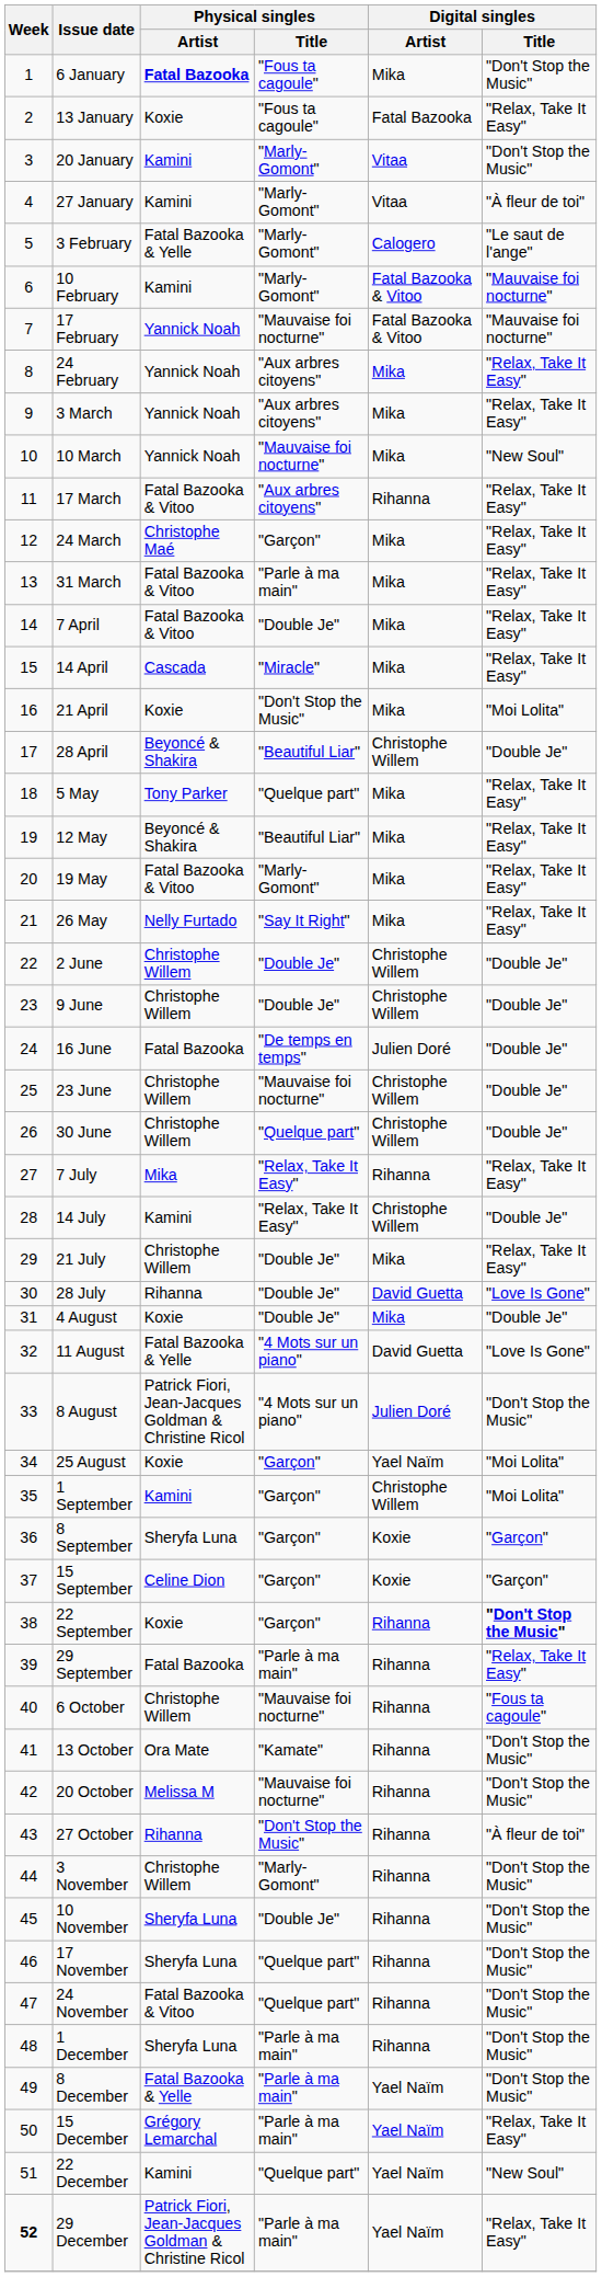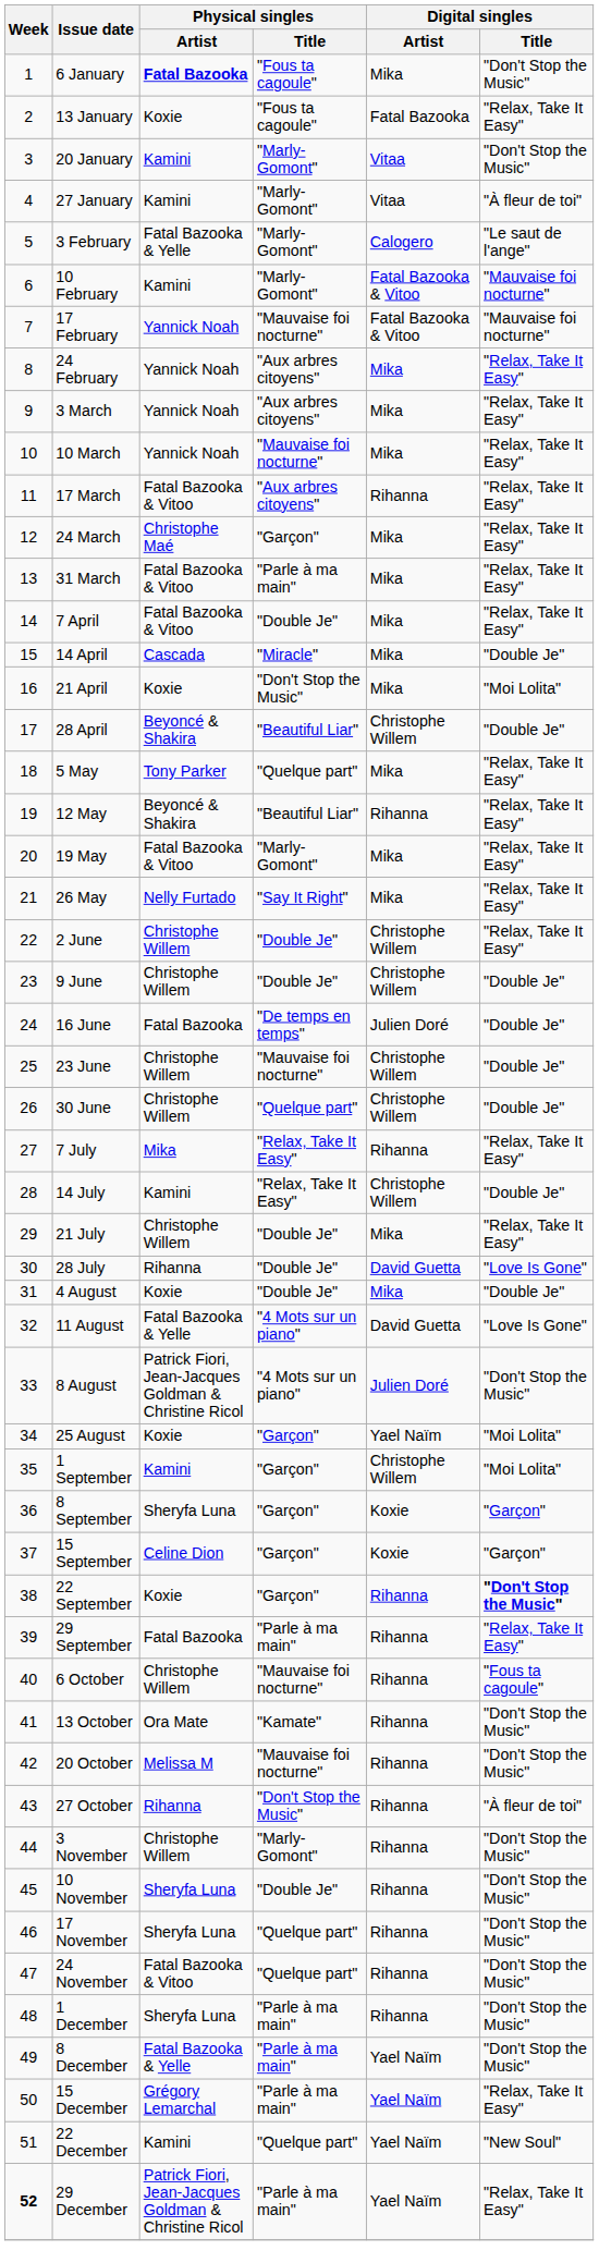10 March | Digital singles / Title: "New Soul" -> "Relax, Take It Easy"
14 April | Digital singles / Title: "Relax, Take It Easy" -> "Double Je"
12 May | Digital singles / Artist: Mika -> Rihanna
2 June | Digital singles / Title: "Double Je" -> "Relax, Take It Easy"
